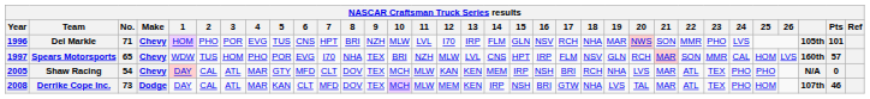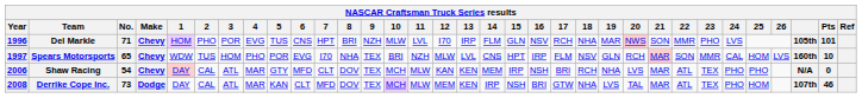Spears Motorsports | Pts: 57 -> 10
Shaw Racing | Year: 2005 -> 2006
